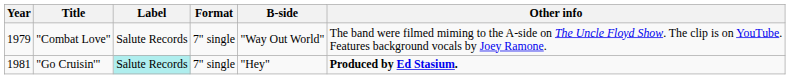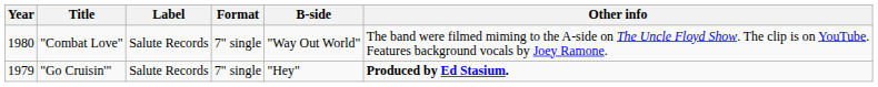"Combat Love" | Year: 1979 -> 1980
"Go Cruisin'" | Year: 1981 -> 1979
"Go Cruisin'" | Label: paleturquoise background -> no background
